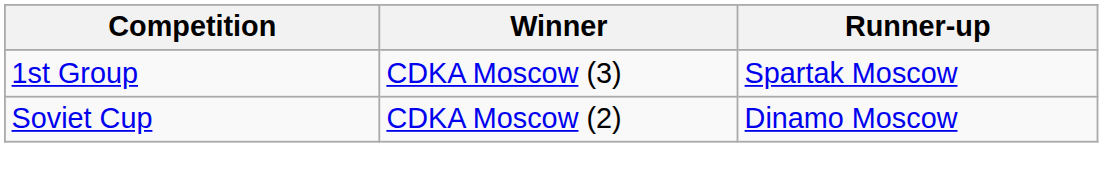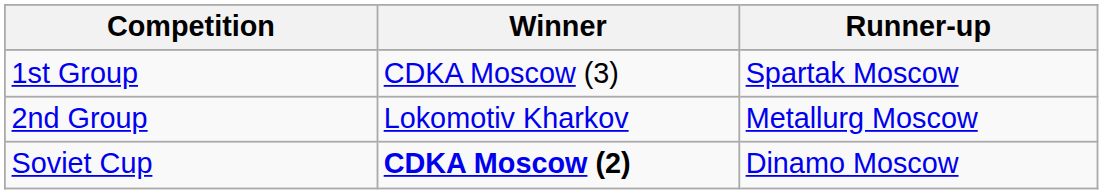+ row: 2nd Group | Lokomotiv Kharkov | Metallurg Moscow
Soviet Cup | Winner: normal -> bold
